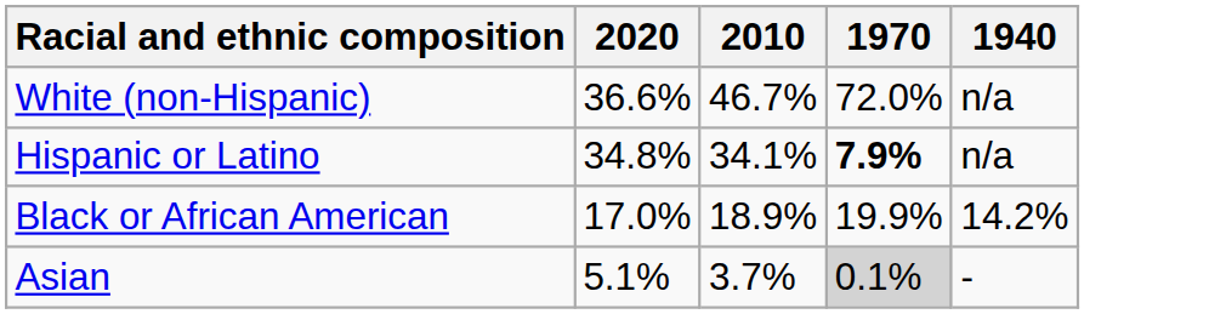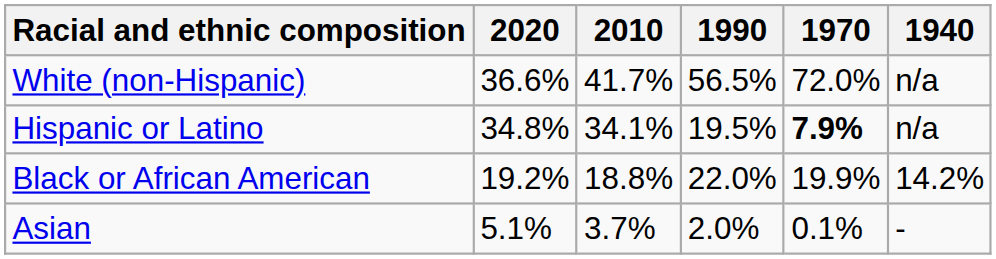+ column: 1990 | 56.5% | 19.5% | 22.0% | 2.0%
White (non-Hispanic) | 2010: 46.7% -> 41.7%
Black or African American | 2020: 17.0% -> 19.2%
Black or African American | 2010: 18.9% -> 18.8%
Asian | 1970: lightgrey background -> no background
